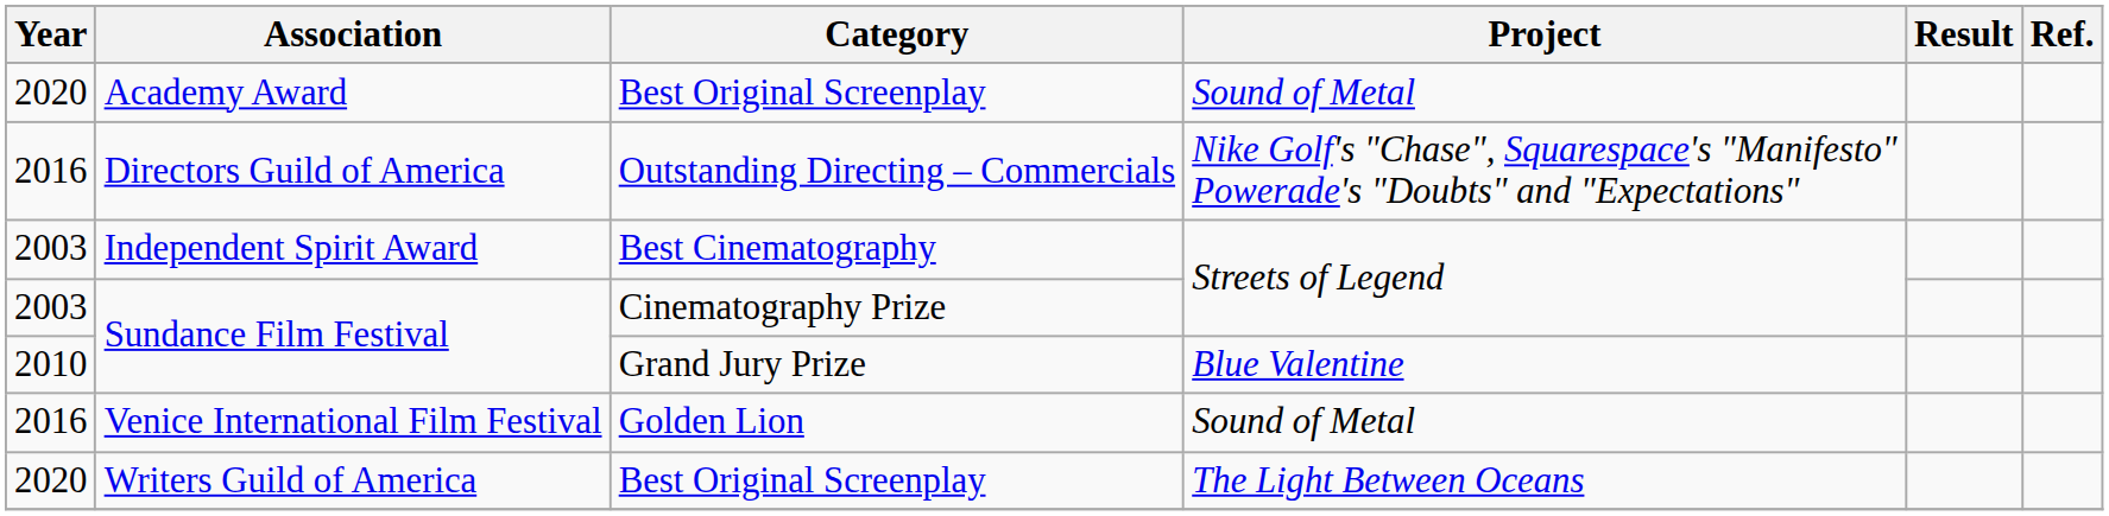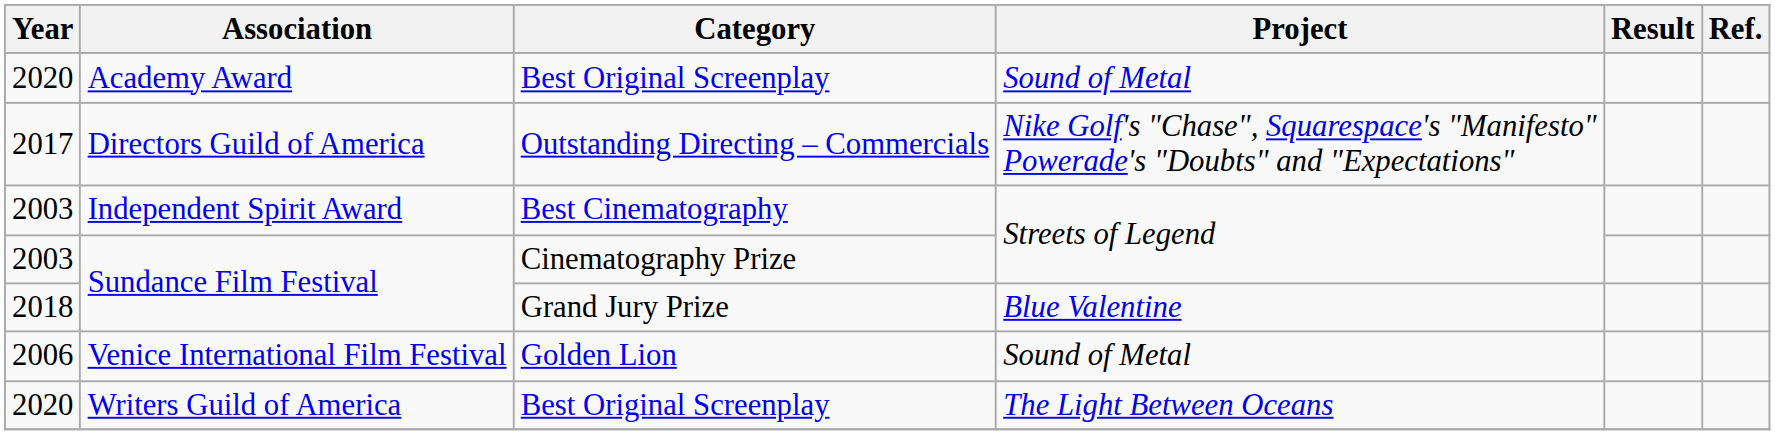Directors Guild of America | Year: 2016 -> 2017
Sundance Film Festival / Grand Jury Prize | Year: 2010 -> 2018
Venice International Film Festival | Year: 2016 -> 2006
